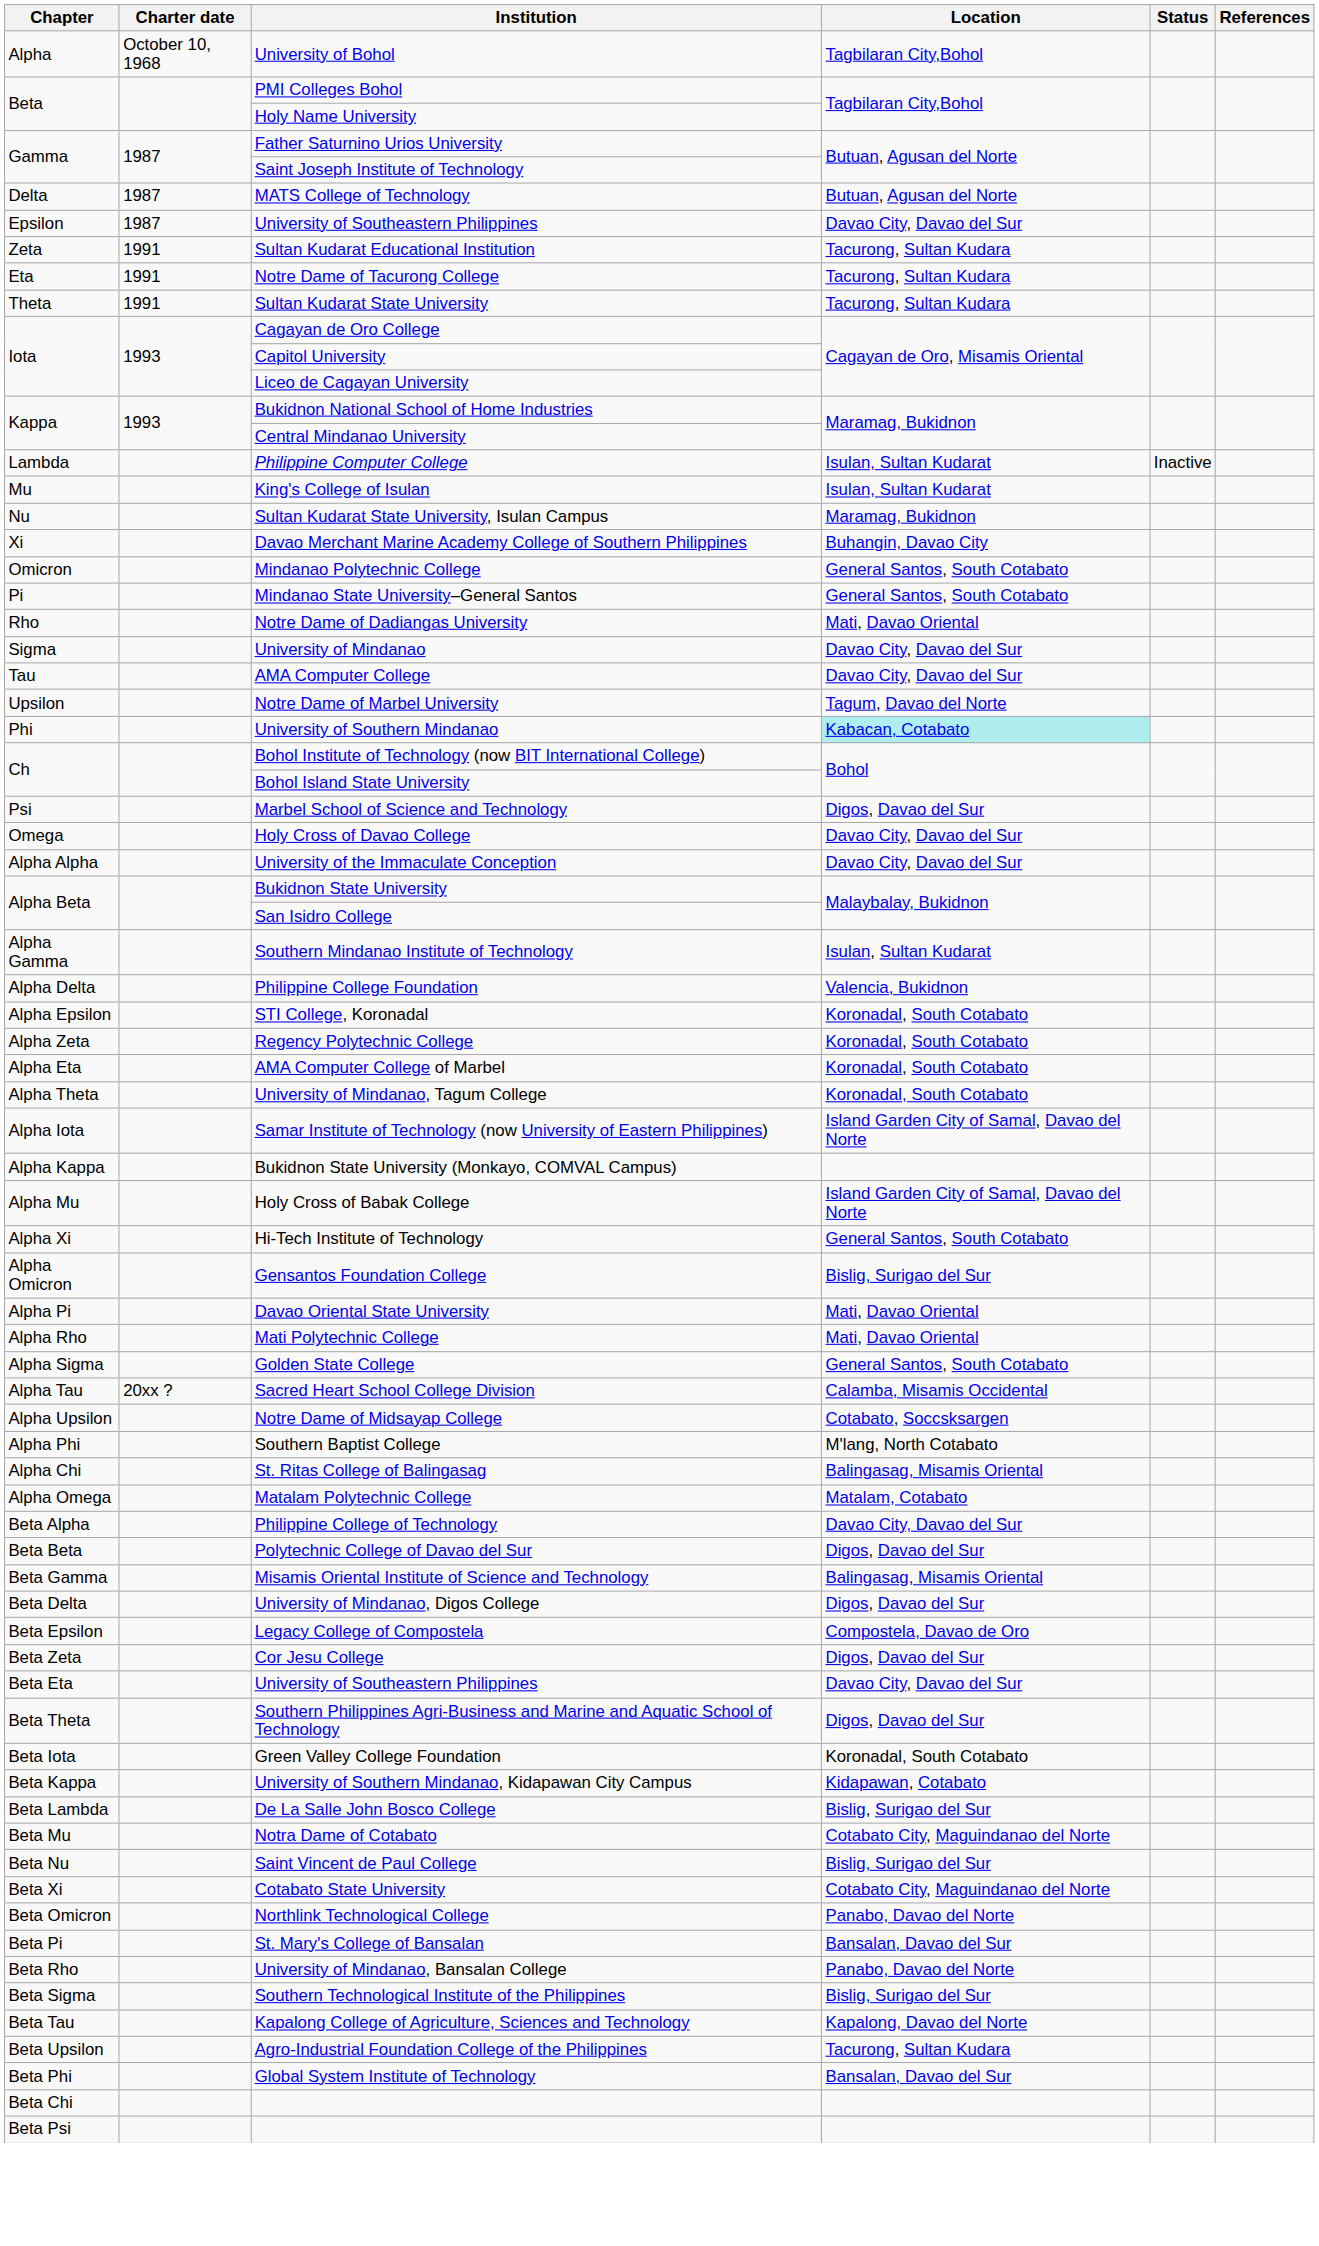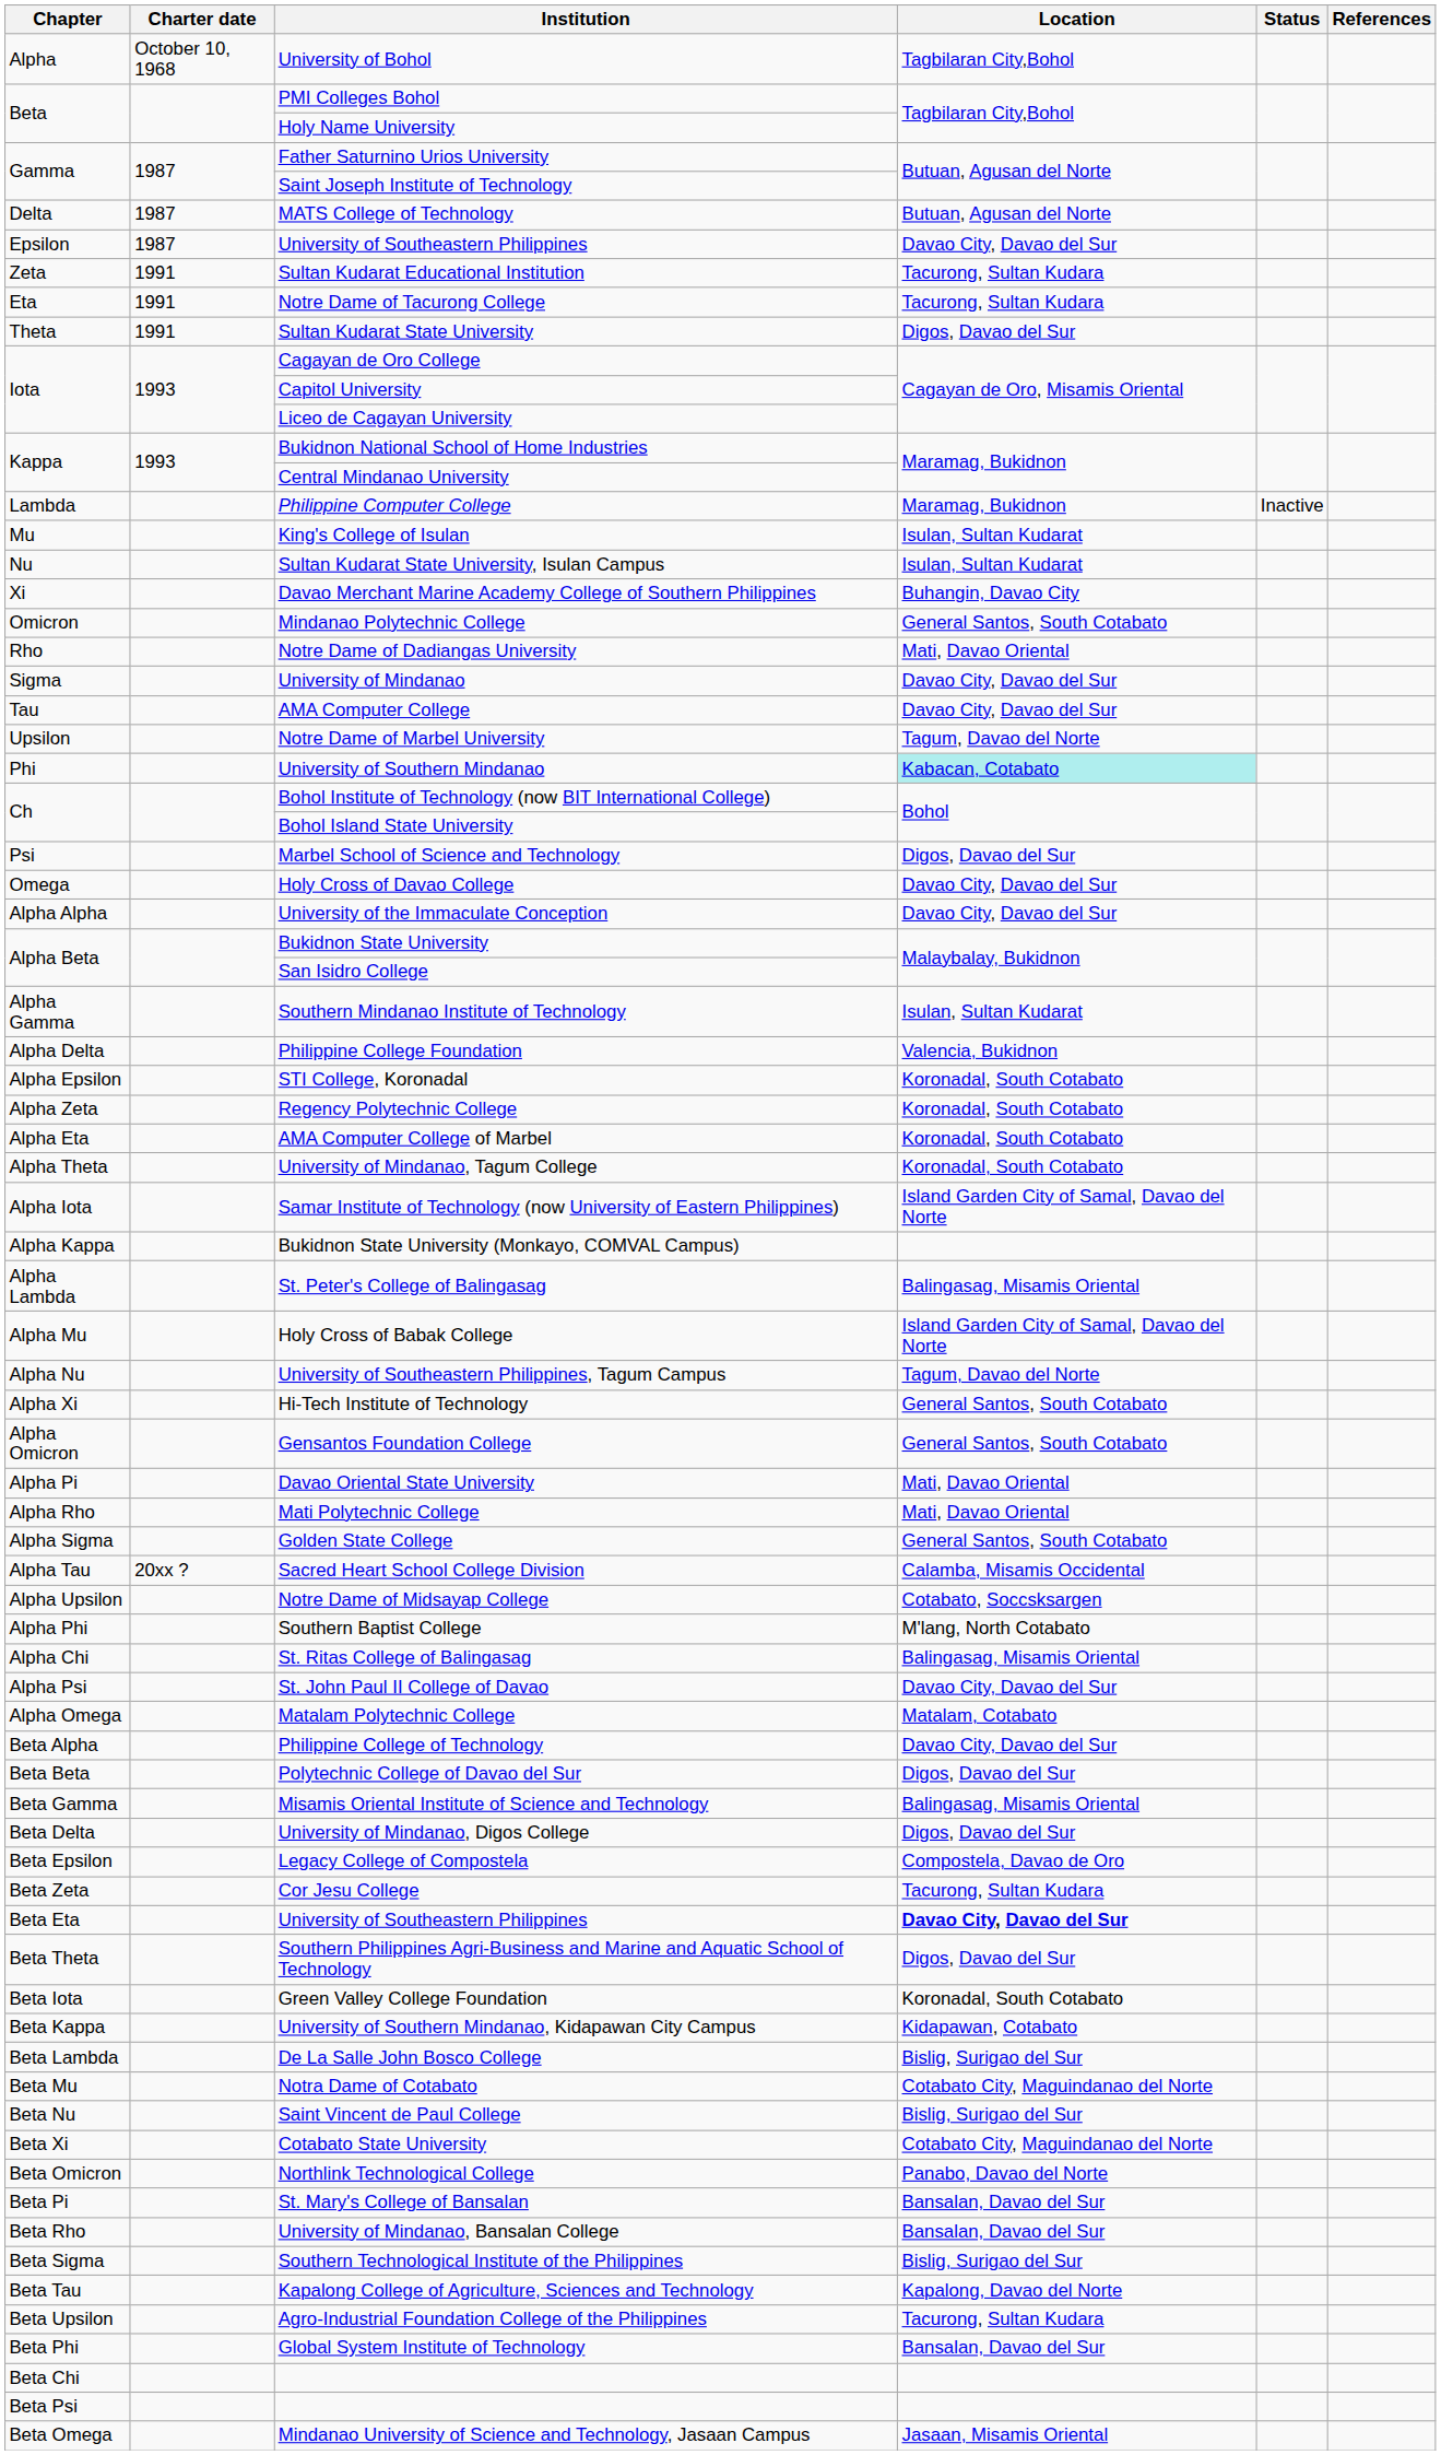Sultan Kudarat State University | Location: Tacurong, Sultan Kudara -> Digos, Davao del Sur
Philippine Computer College | Location: Isulan, Sultan Kudarat -> Maramag, Bukidnon
Sultan Kudarat State University, Isulan Campus | Location: Maramag, Bukidnon -> Isulan, Sultan Kudarat
- row: Pi | Mindanao State University–General Santos | General Santos, South Cotabato
+ row: Alpha Lambda | St. Peter's College of Balingasag | Balingasag, Misamis Oriental
+ row: Alpha Nu | University of Southeastern Philippines, Tagum Campus | Tagum, Davao del Norte
Gensantos Foundation College | Location: Bislig, Surigao del Sur -> General Santos, South Cotabato
+ row: Alpha Psi | St. John Paul II College of Davao | Davao City, Davao del Sur
Cor Jesu College | Location: Digos, Davao del Sur -> Tacurong, Sultan Kudara
Beta Eta / University of Southeastern Philippines | Location: normal -> bold
University of Mindanao, Bansalan College | Location: Panabo, Davao del Norte -> Bansalan, Davao del Sur
+ row: Beta Omega | Mindanao University of Science and Technology, Jasaan Campus | Jasaan, Misamis Oriental
